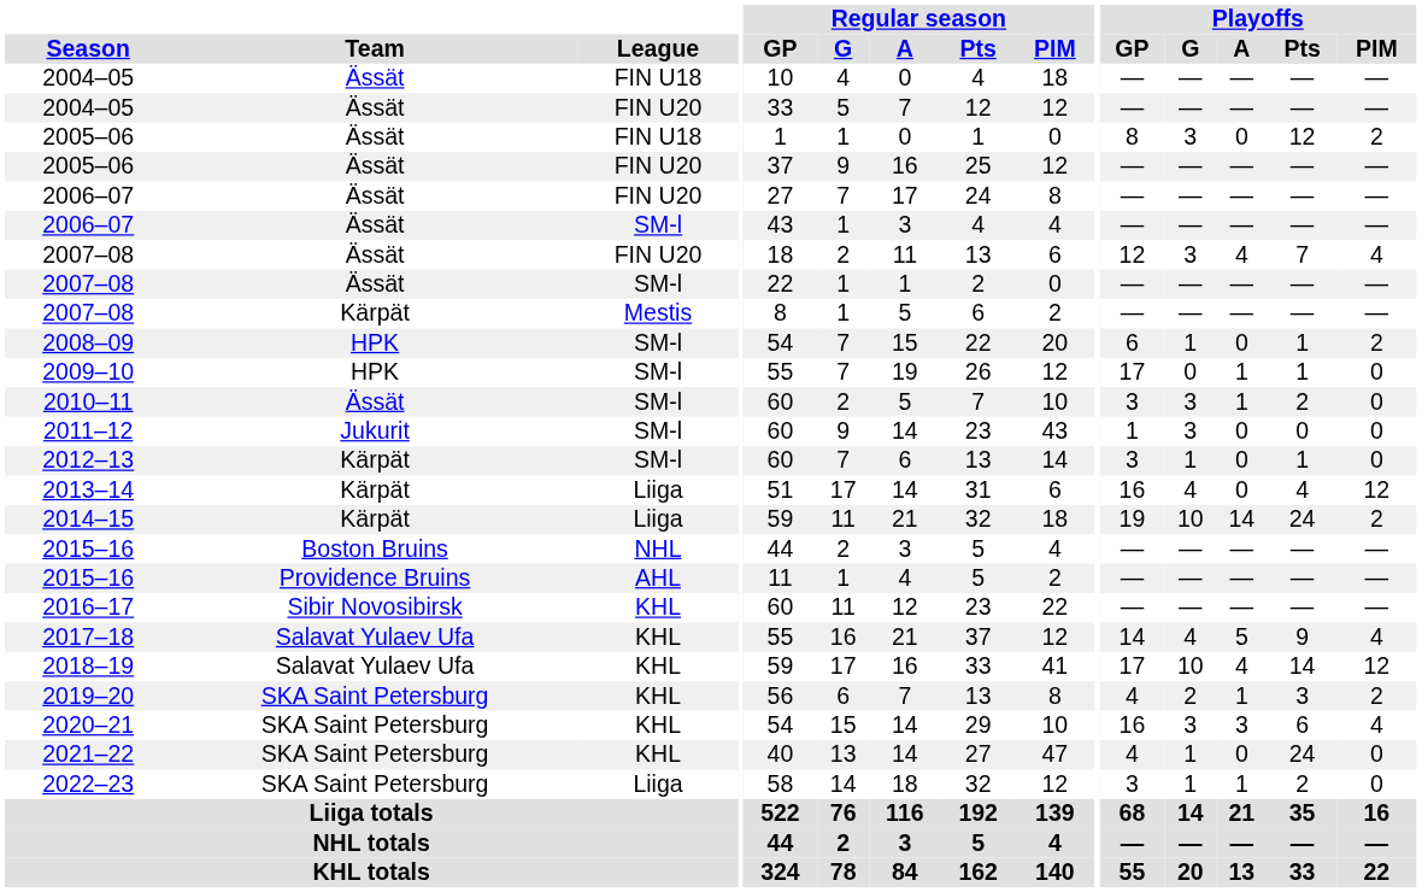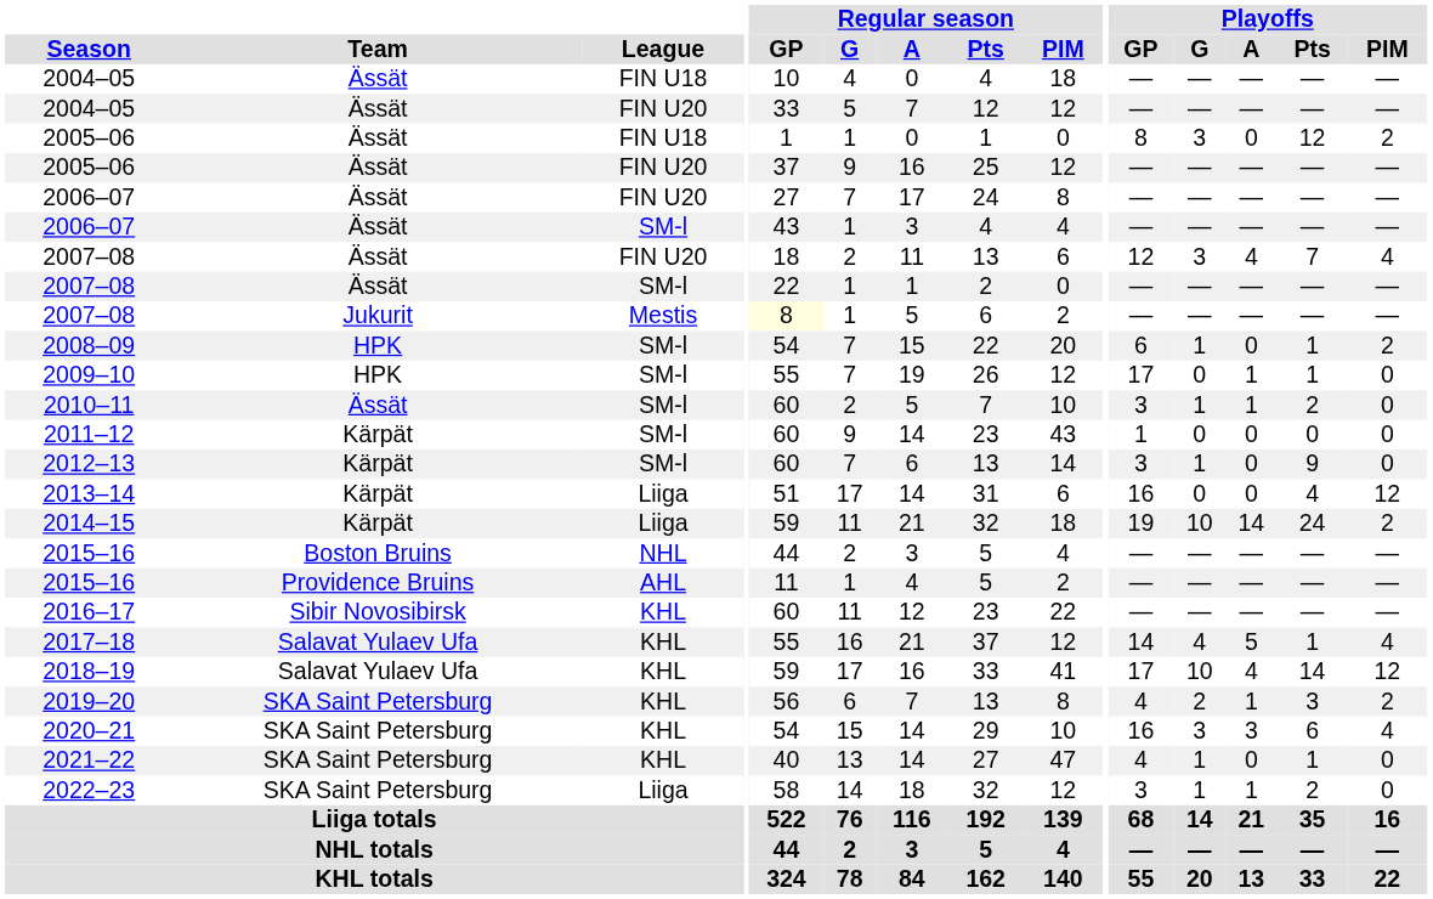2007–08 / Mestis | Team: Kärpät -> Jukurit
2007–08 / Mestis | Regular season / GP: no background -> lightyellow background
2010–11 | Playoffs / G: 3 -> 1
2011–12 | Team: Jukurit -> Kärpät
2011–12 | Playoffs / G: 3 -> 0
2012–13 | Playoffs / Pts: 1 -> 9
2013–14 | Playoffs / G: 4 -> 0
2017–18 | Playoffs / Pts: 9 -> 1
2021–22 | Playoffs / Pts: 24 -> 1
